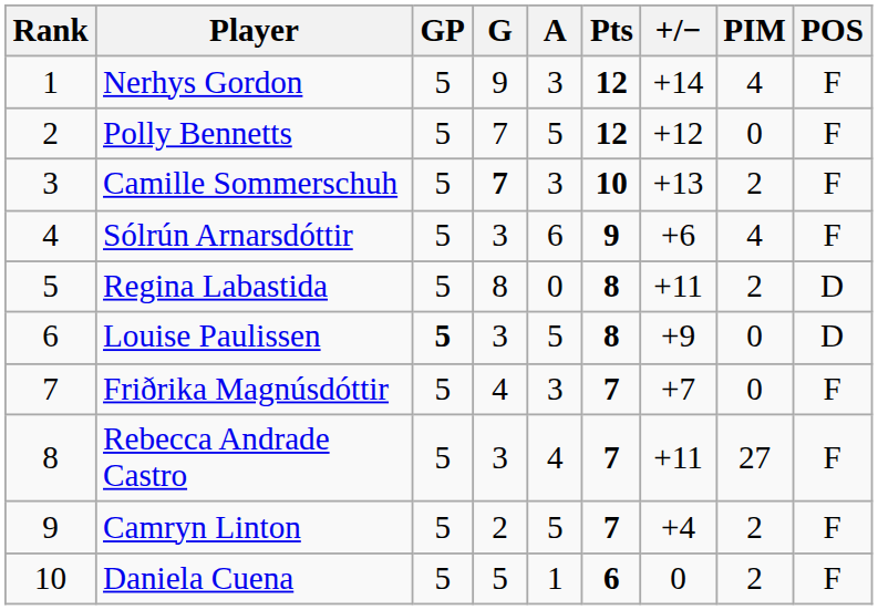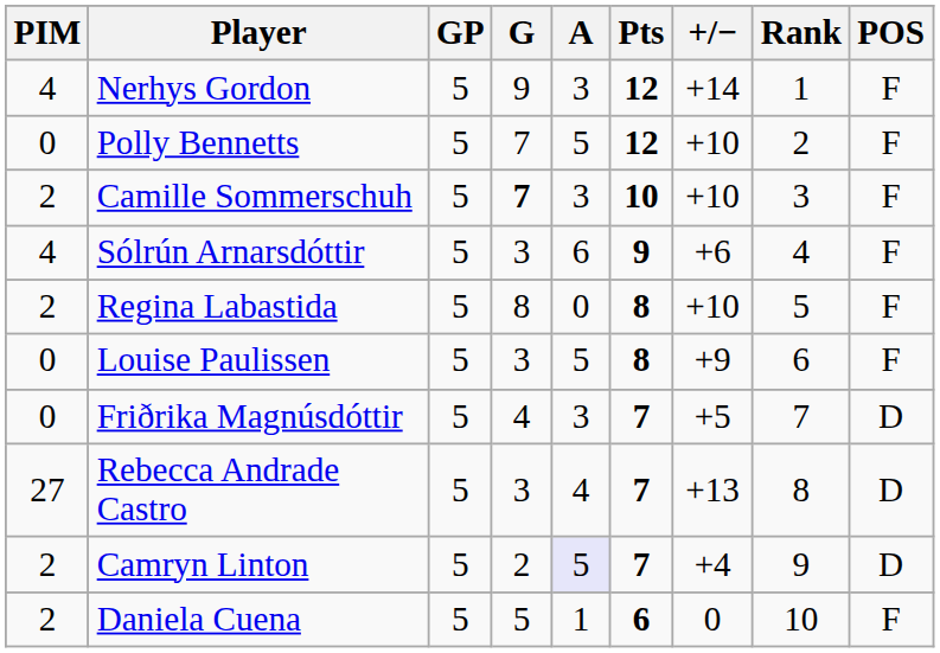columns swapped: Rank <-> PIM
Polly Bennetts | +/−: +12 -> +10
Camille Sommerschuh | +/−: +13 -> +10
Regina Labastida | +/−: +11 -> +10
Regina Labastida | POS: D -> F
Louise Paulissen | GP: bold -> normal
Louise Paulissen | POS: D -> F
Friðrika Magnúsdóttir | +/−: +7 -> +5
Friðrika Magnúsdóttir | POS: F -> D
Rebecca Andrade Castro | +/−: +11 -> +13
Rebecca Andrade Castro | POS: F -> D
Camryn Linton | A: no background -> lavender background
Camryn Linton | POS: F -> D
